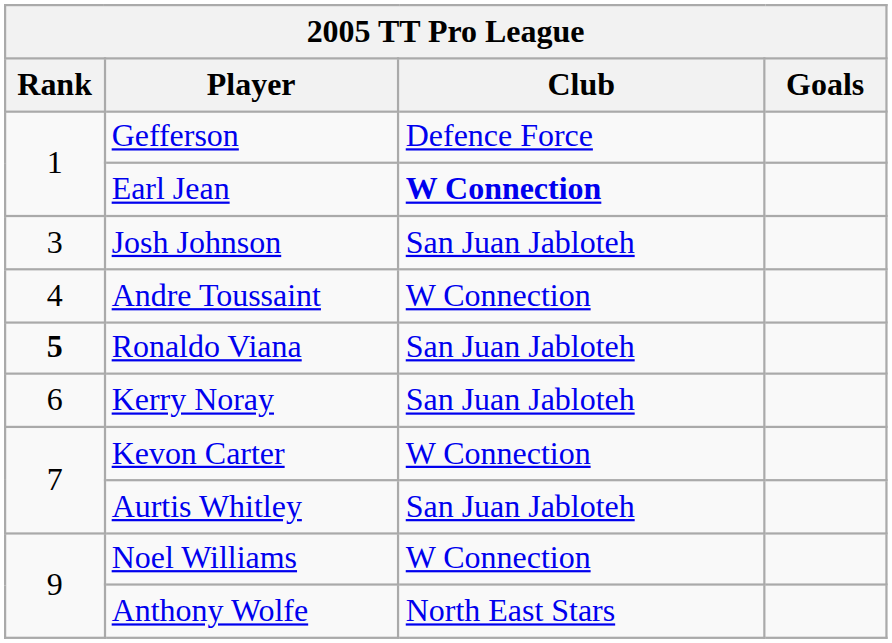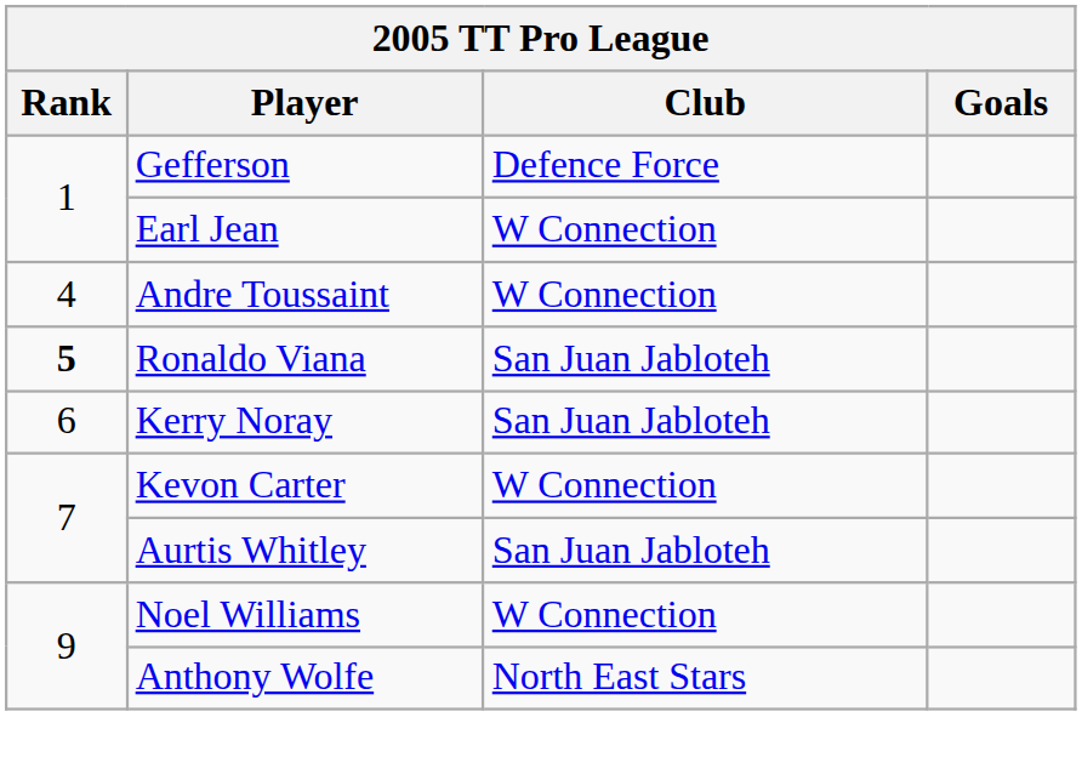Earl Jean | Club: bold -> normal
- row: 3 | Josh Johnson | San Juan Jabloteh
